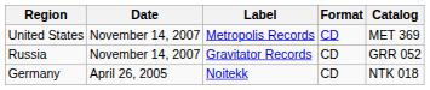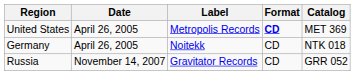United States | Date: November 14, 2007 -> April 26, 2005
United States | Format: normal -> bold
rows swapped: Germany <-> Russia
